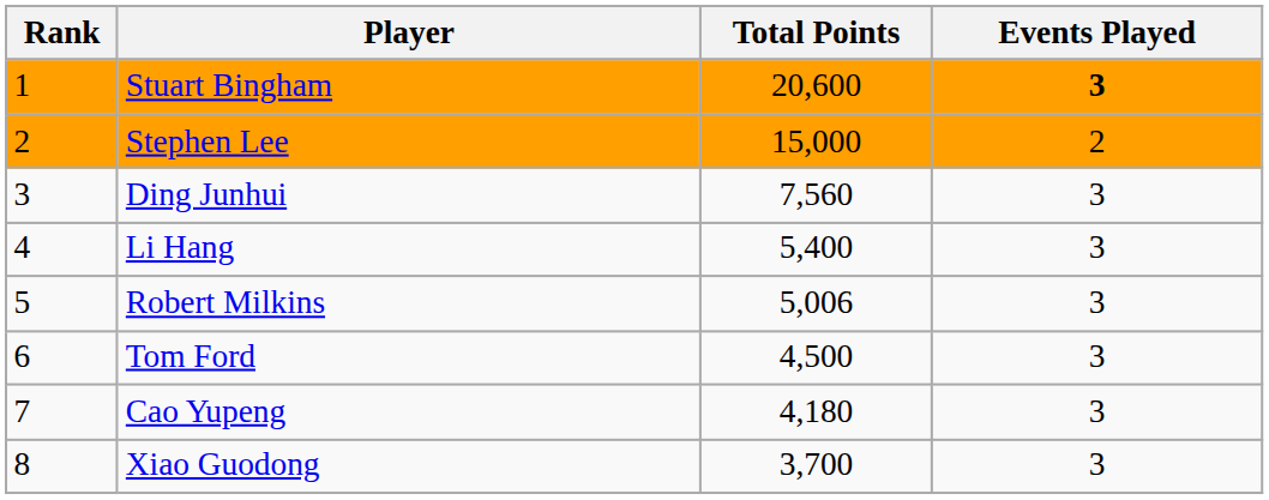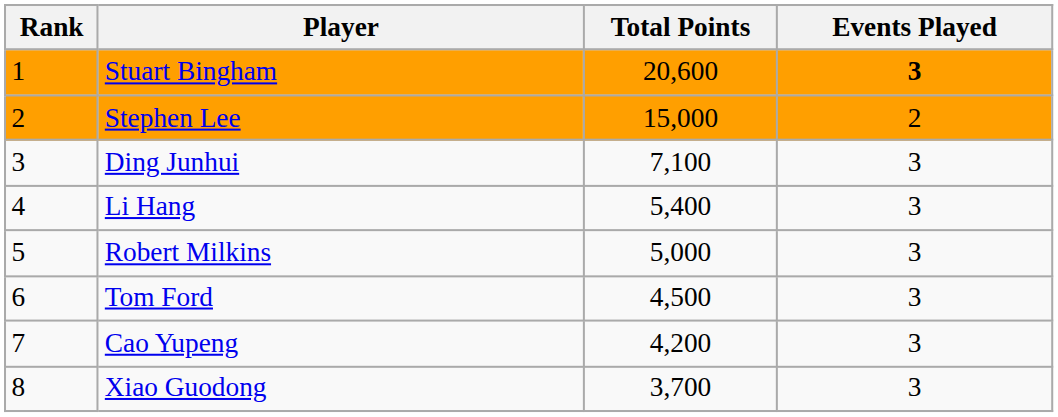Ding Junhui | Total Points: 7,560 -> 7,100
Robert Milkins | Total Points: 5,006 -> 5,000
Cao Yupeng | Total Points: 4,180 -> 4,200
